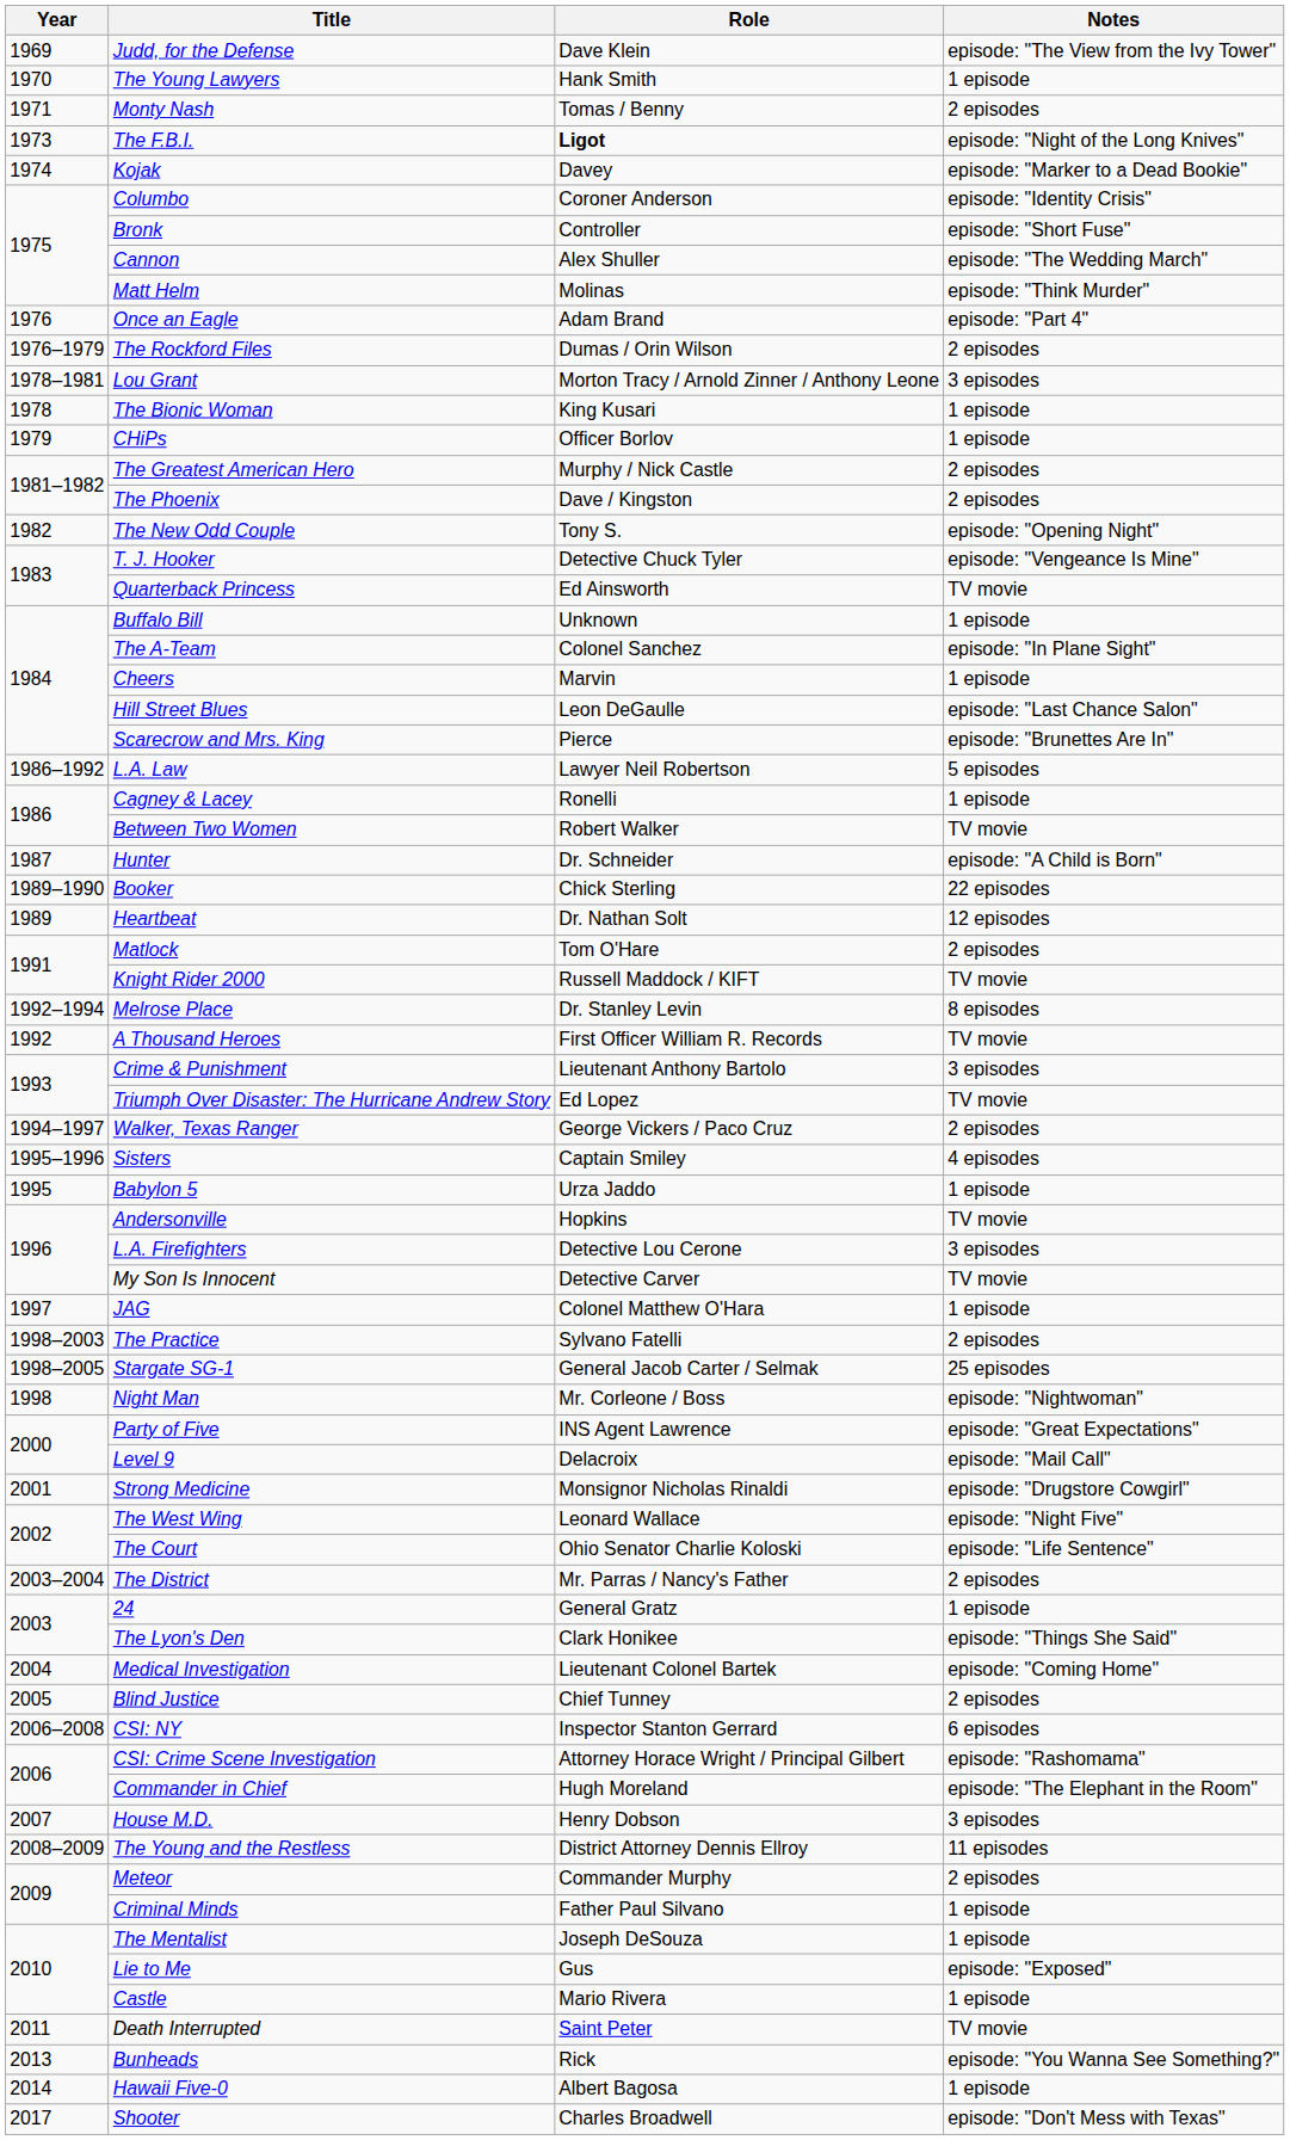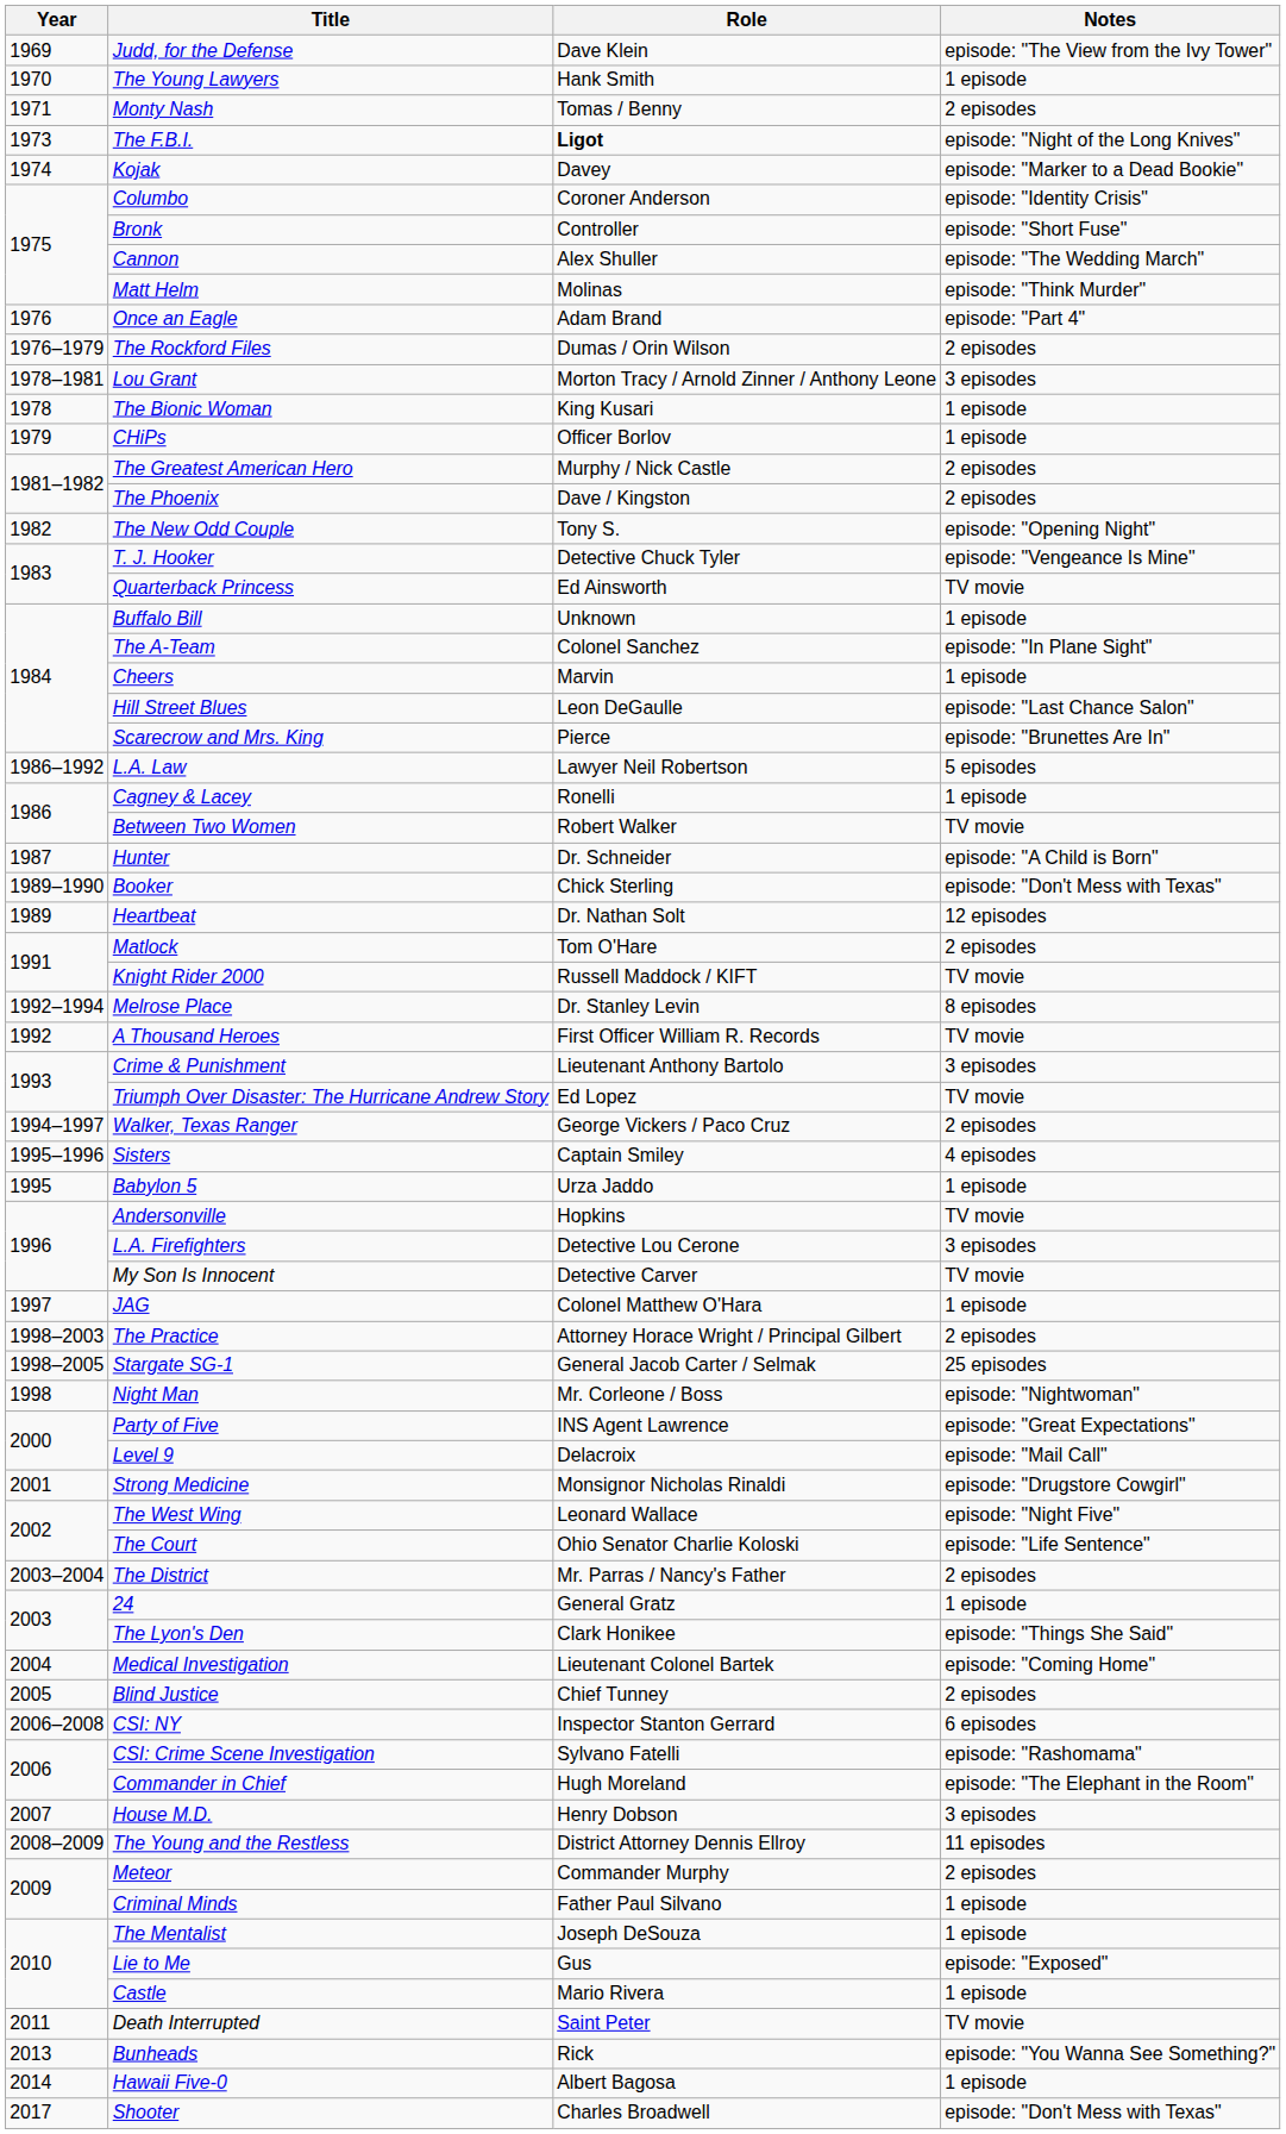Booker | Notes: 22 episodes -> episode: "Don't Mess with Texas"
The Practice | Role: Sylvano Fatelli -> Attorney Horace Wright / Principal Gilbert
CSI: Crime Scene Investigation | Role: Attorney Horace Wright / Principal Gilbert -> Sylvano Fatelli
